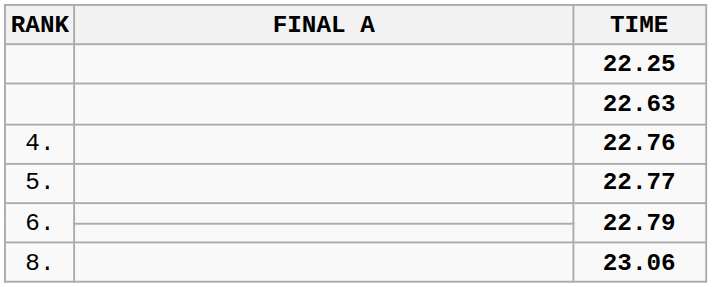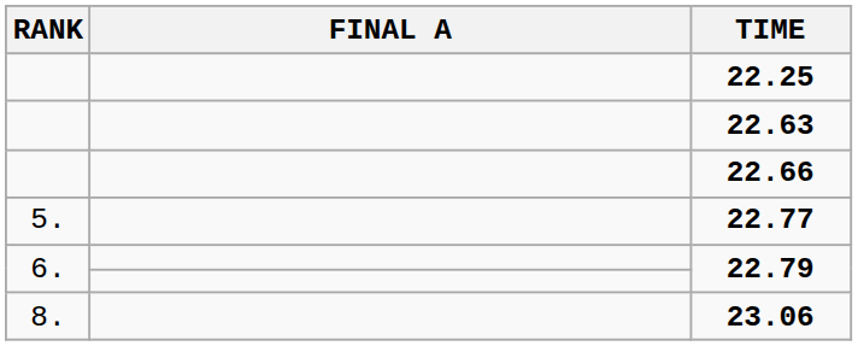+ row: 22.66
- row: 4. | 22.76
